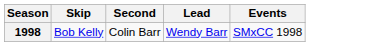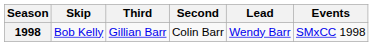+ column: Third | Gillian Barr
